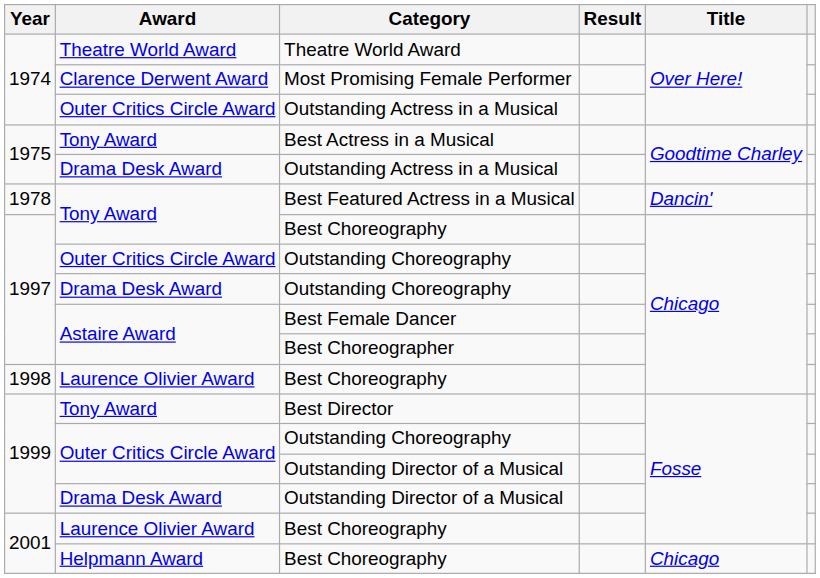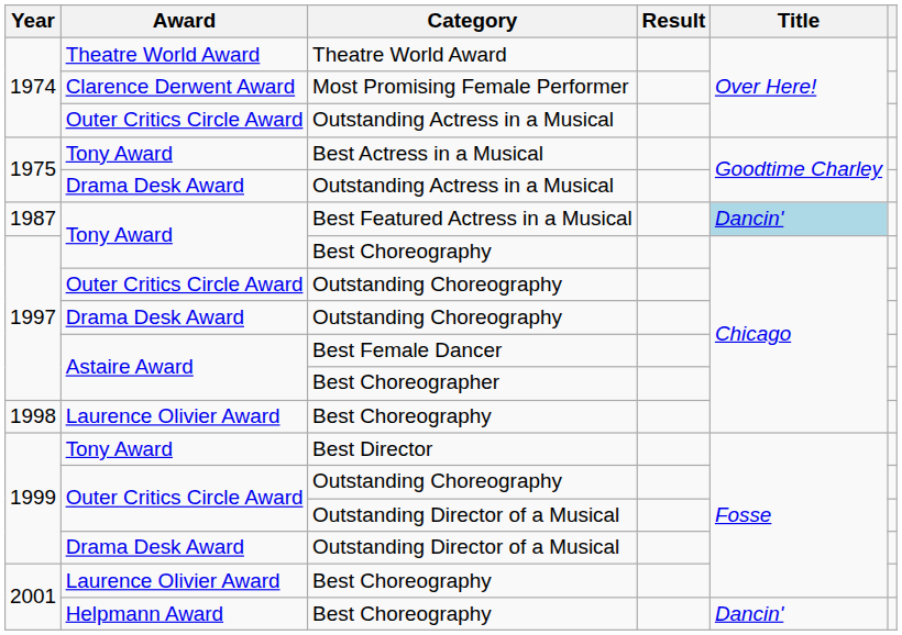Best Featured Actress in a Musical | Year: 1978 -> 1987
Best Featured Actress in a Musical | Title: no background -> lightblue background
Helpmann Award / Best Choreography | Title: Chicago -> Dancin'
